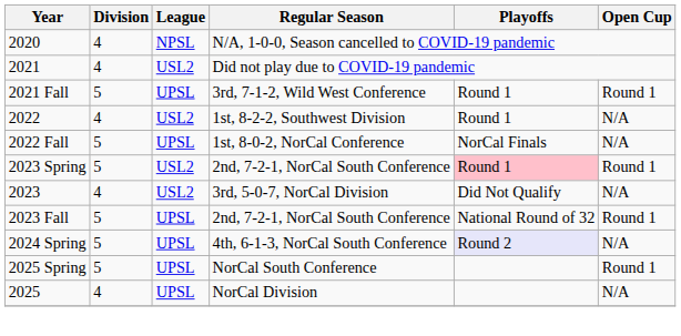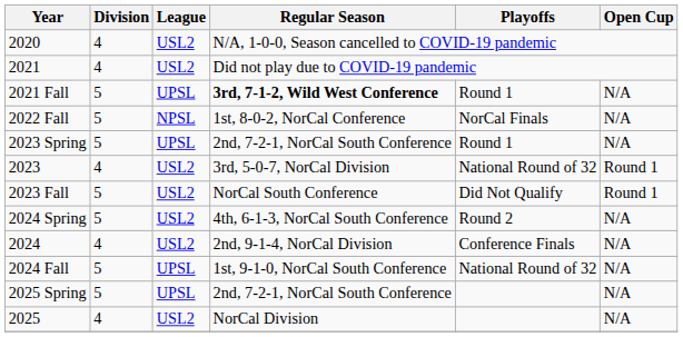2020 | League: NPSL -> USL2
2021 Fall | Regular Season: normal -> bold
2021 Fall | Open Cup: Round 1 -> N/A
- row: 2022 | 4 | USL2 | 1st, 8-2-2, Southwest Division | Round 1 | N/A
2022 Fall | League: UPSL -> NPSL
2023 Spring | League: USL2 -> UPSL
2023 Spring | Playoffs: pink background -> no background
2023 Spring | Open Cup: Round 1 -> N/A
2023 | Playoffs: Did Not Qualify -> National Round of 32
2023 | Open Cup: N/A -> Round 1
2023 Fall | League: UPSL -> USL2
2023 Fall | Regular Season: 2nd, 7-2-1, NorCal South Conference -> NorCal South Conference
2023 Fall | Playoffs: National Round of 32 -> Did Not Qualify
2024 Spring | League: UPSL -> USL2
2024 Spring | Playoffs: lavender background -> no background
+ row: 2024 | 4 | USL2 | 2nd, 9-1-4, NorCal Division | Conference Finals | N/A
+ row: 2024 Fall | 5 | UPSL | 1st, 9-1-0, NorCal South Conference | National Round of 32 | N/A
2025 Spring | Regular Season: NorCal South Conference -> 2nd, 7-2-1, NorCal South Conference
2025 Spring | Open Cup: Round 1 -> N/A
2025 | League: UPSL -> USL2
